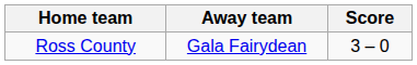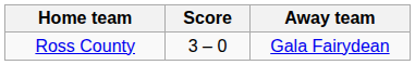columns swapped: Score <-> Away team
